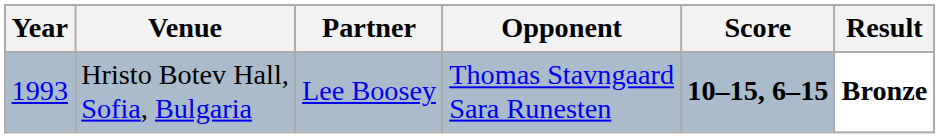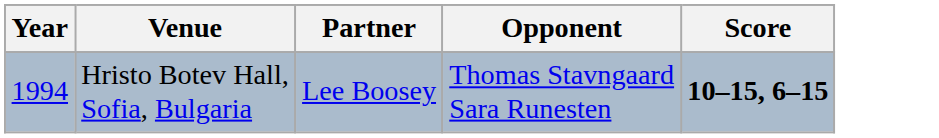- column: Result | Bronze
Hristo Botev Hall, Sofia, Bulgaria | Year: 1993 -> 1994
